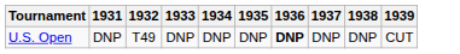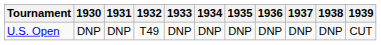+ column: 1930 | DNP
U.S. Open | 1936: bold -> normal
